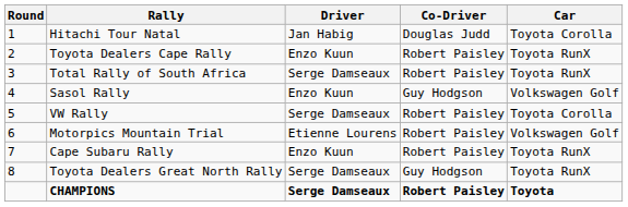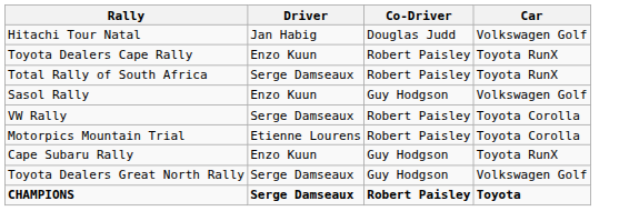- column: Round | 1 | 2 | 3 | 4 | 5 | 6 | 7 | 8
Hitachi Tour Natal | Car: Toyota Corolla -> Volkswagen Golf
Motorpics Mountain Trial | Car: Volkswagen Golf -> Toyota Corolla
Cape Subaru Rally | Co-Driver: Robert Paisley -> Guy Hodgson
Toyota Dealers Great North Rally | Car: Toyota RunX -> Volkswagen Golf
